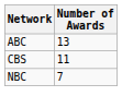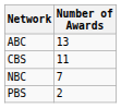+ row: PBS | 2
